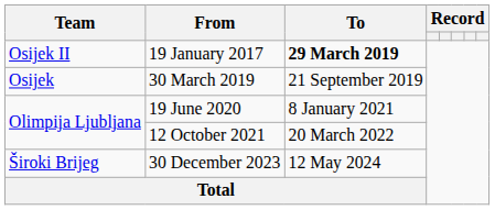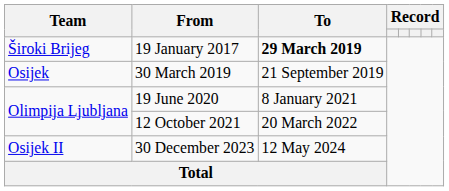19 January 2017 | Team: Osijek II -> Široki Brijeg
30 December 2023 | Team: Široki Brijeg -> Osijek II
